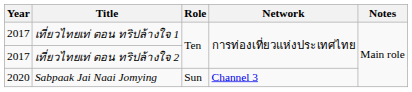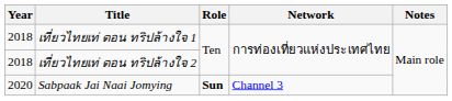เที่ยวไทยเท่ ตอน ทริปล้างใจ 1 | Year: 2017 -> 2018
เที่ยวไทยเท่ ตอน ทริปล้างใจ 2 | Year: 2017 -> 2018
Sabpaak Jai Naai Jomying | Role: normal -> bold
